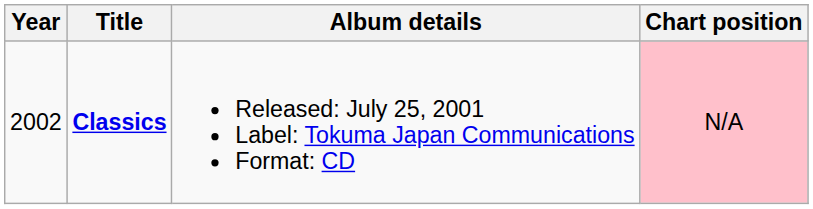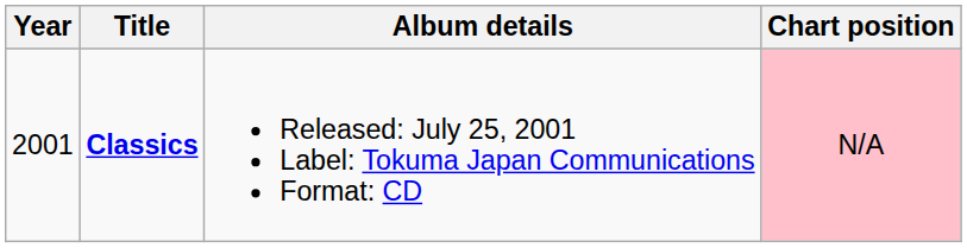Classics | Year: 2002 -> 2001
